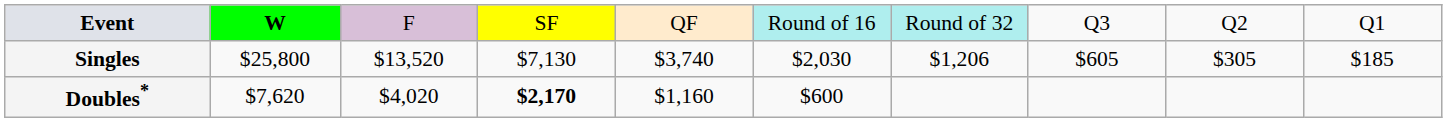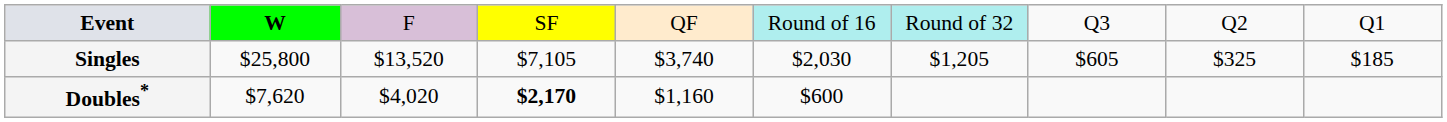Singles | column 4: $7,130 -> $7,105
Singles | column 7: $1,206 -> $1,205
Singles | column 9: $305 -> $325
